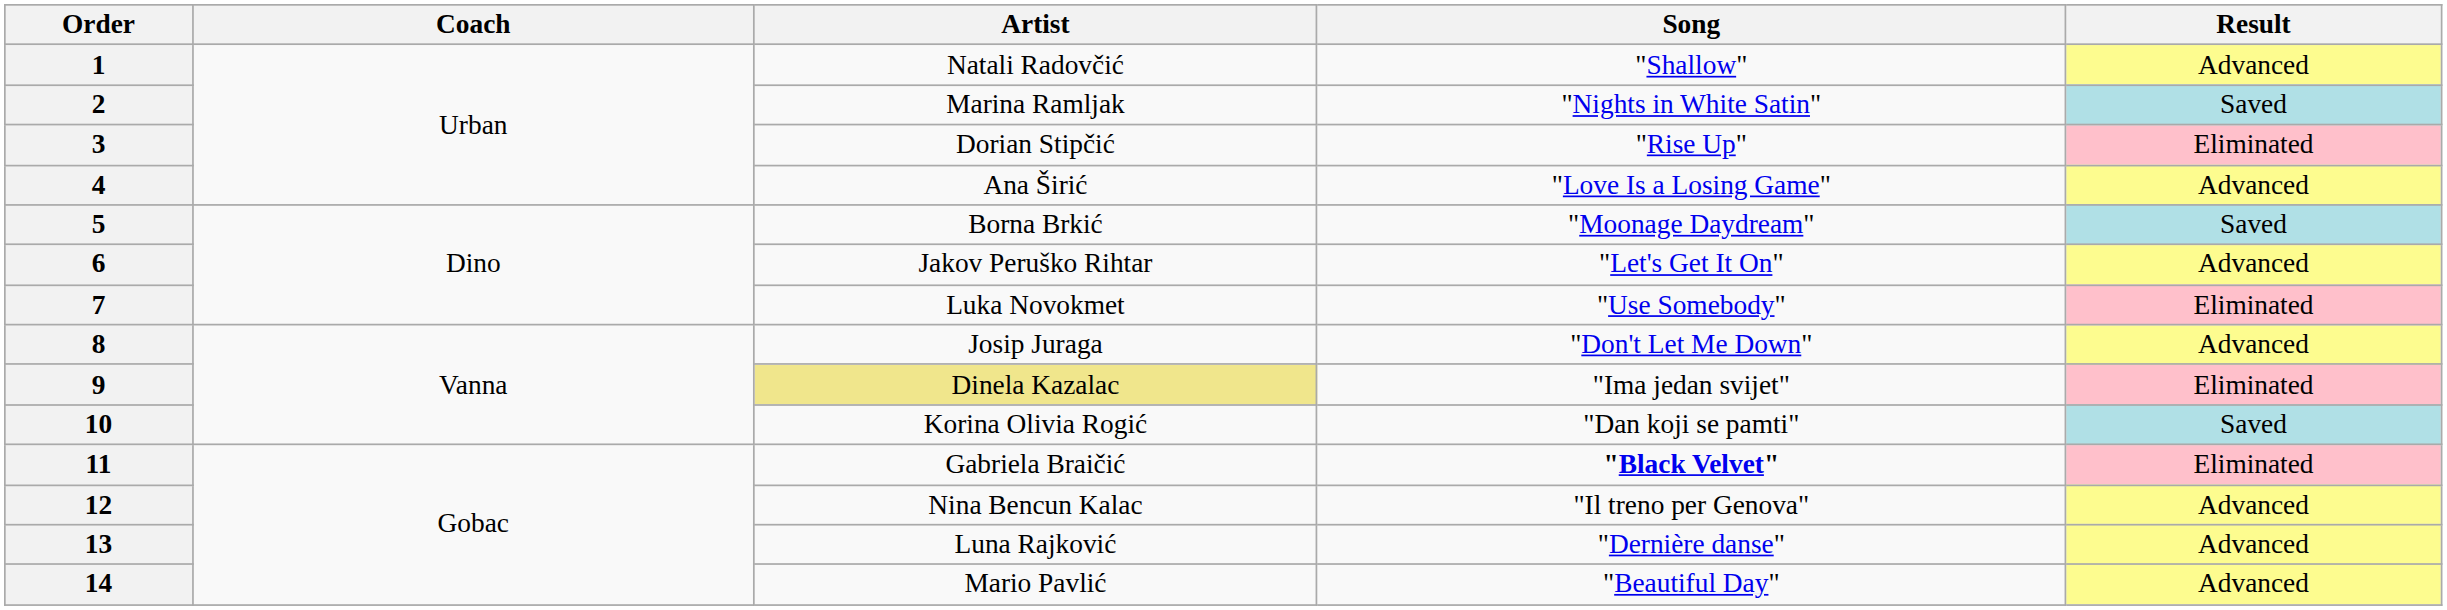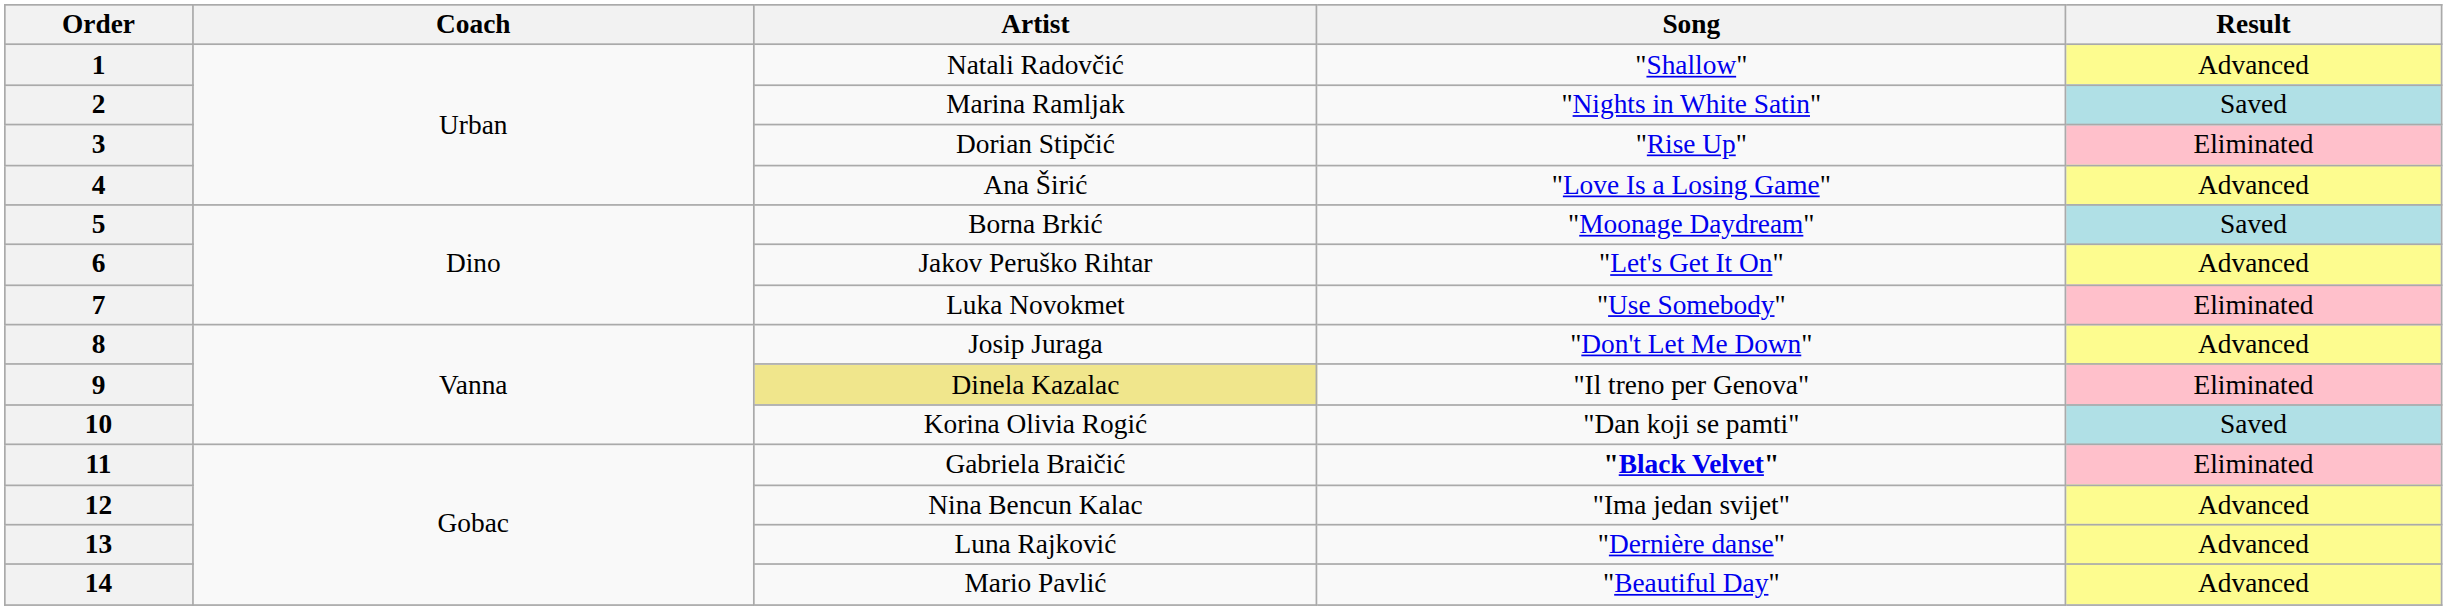9 | Song: "Ima jedan svijet" -> "Il treno per Genova"
12 | Song: "Il treno per Genova" -> "Ima jedan svijet"
